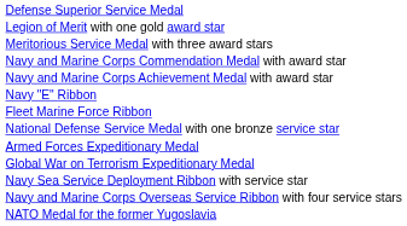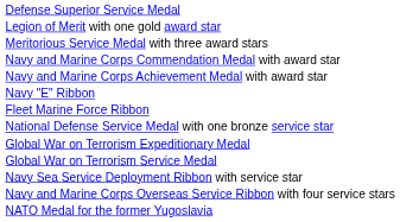- row: Armed Forces Expeditionary Medal
+ row: Global War on Terrorism Service Medal
